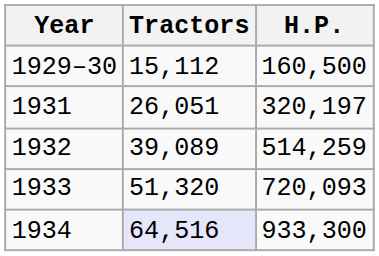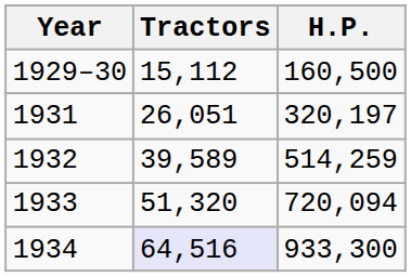1932 | Tractors: 39,089 -> 39,589
1933 | H.P.: 720,093 -> 720,094
